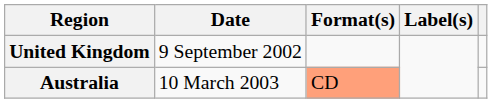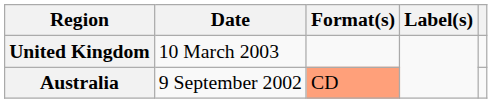United Kingdom | Date: 9 September 2002 -> 10 March 2003
Australia | Date: 10 March 2003 -> 9 September 2002
